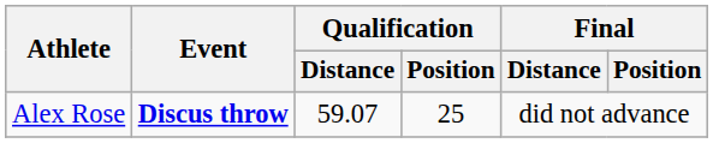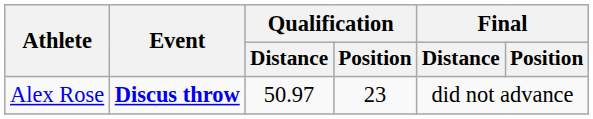Alex Rose | Qualification / Distance: 59.07 -> 50.97
Alex Rose | Qualification / Position: 25 -> 23
